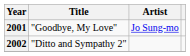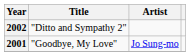rows swapped: 2001 <-> 2002
